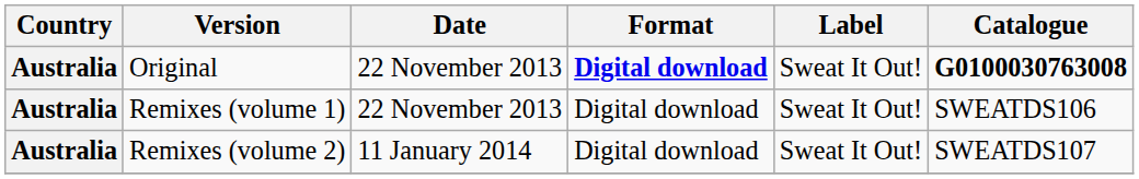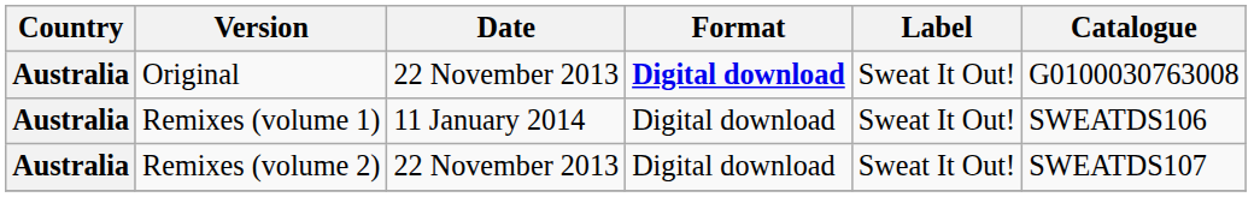Original | Catalogue: bold -> normal
Remixes (volume 1) | Date: 22 November 2013 -> 11 January 2014
Remixes (volume 2) | Date: 11 January 2014 -> 22 November 2013
